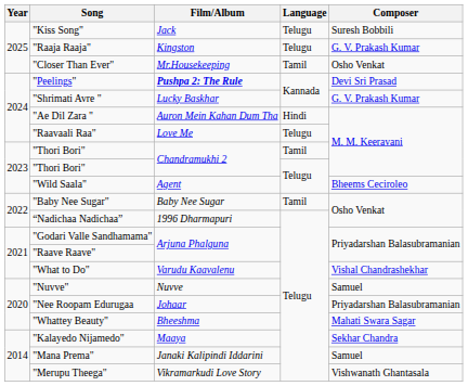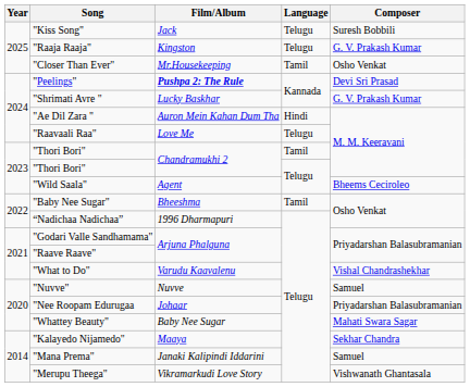"Baby Nee Sugar" | Film/Album: Baby Nee Sugar -> Bheeshma
"Whattey Beauty" | Film/Album: Bheeshma -> Baby Nee Sugar
